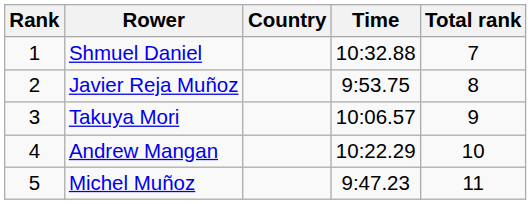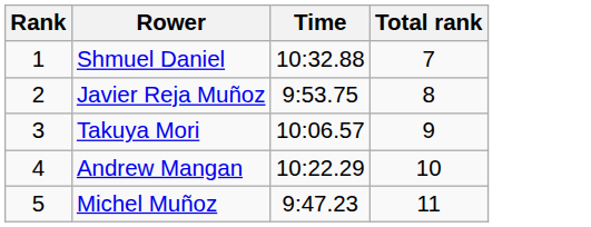- column: Country
